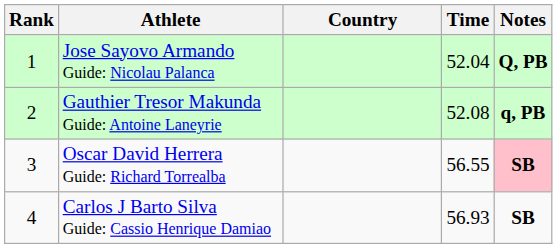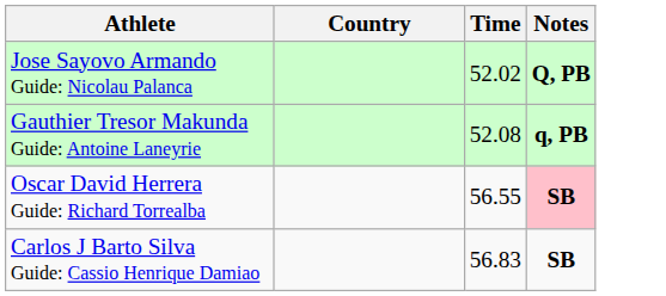- column: Rank | 1 | 2 | 3 | 4
Jose Sayovo Armando Guide: Nicolau Palanca | Time: 52.04 -> 52.02
Carlos J Barto Silva Guide: Cassio Henrique Damiao | Time: 56.93 -> 56.83
